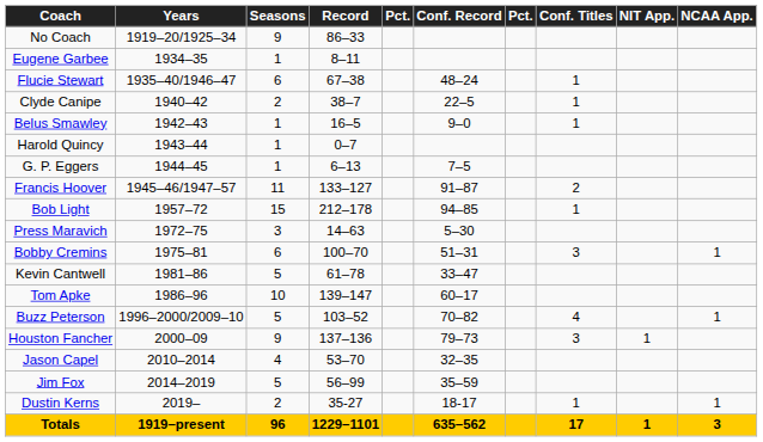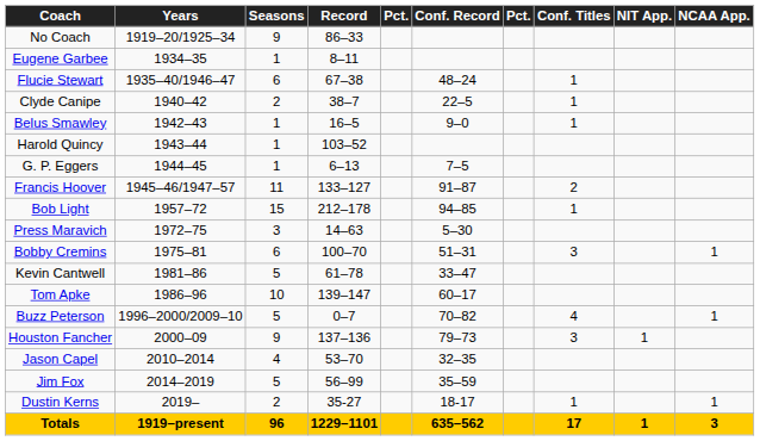Harold Quincy | Record: 0–7 -> 103–52
Buzz Peterson | Record: 103–52 -> 0–7
